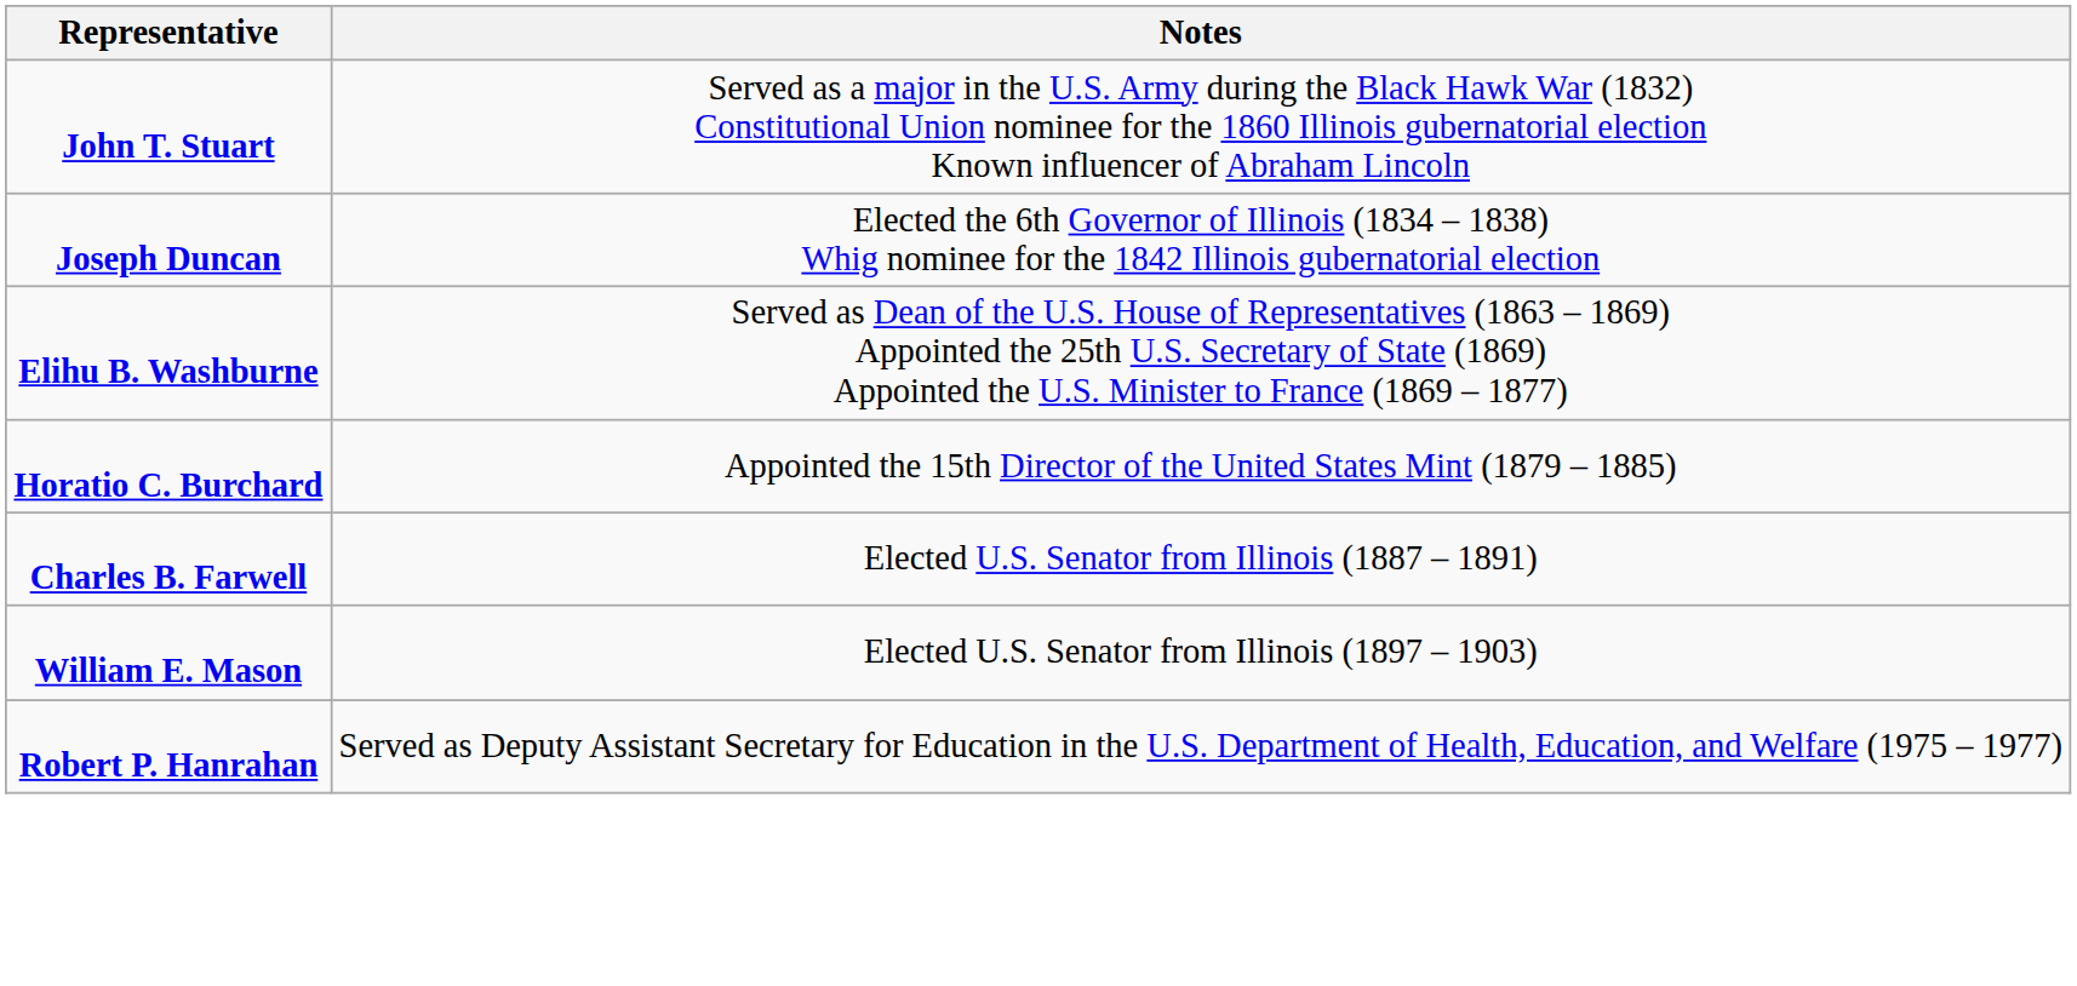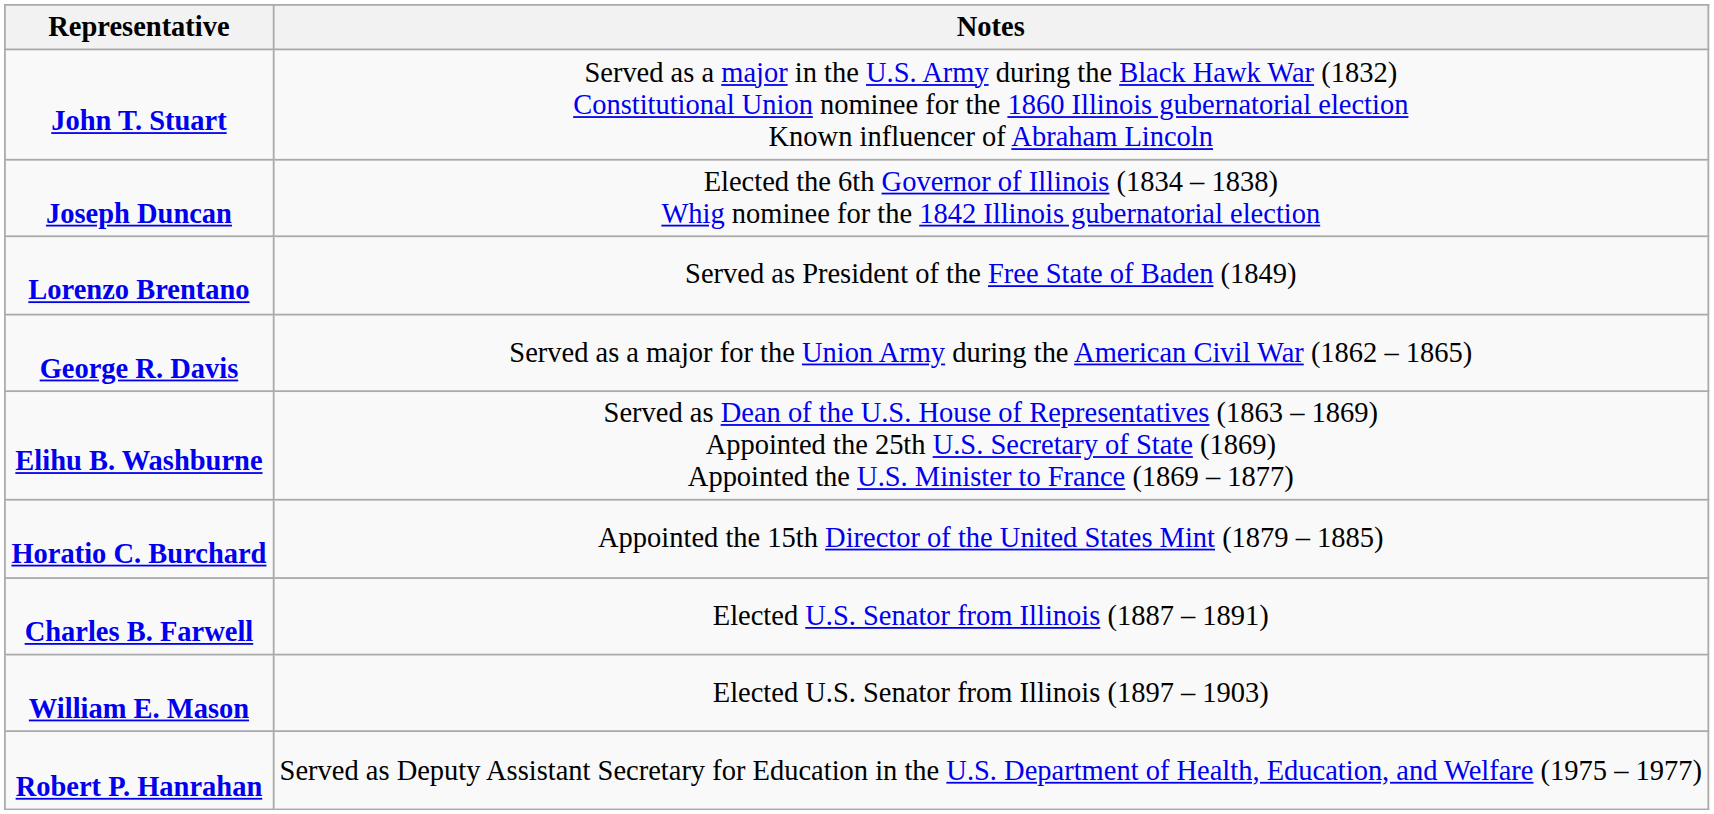+ row: Lorenzo Brentano | Served as President of the Free State of Baden (1849)
+ row: George R. Davis | Served as a major for the Union Army during the American Civil War (1862 – 1865)
